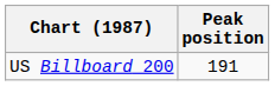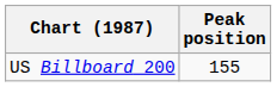US Billboard 200 | Peak position: 191 -> 155
